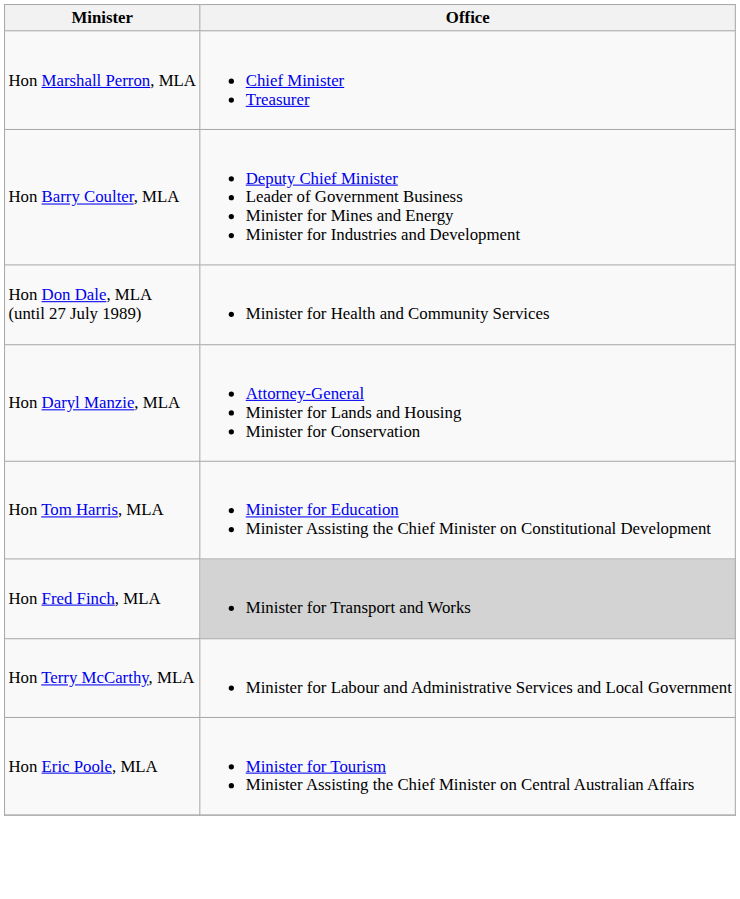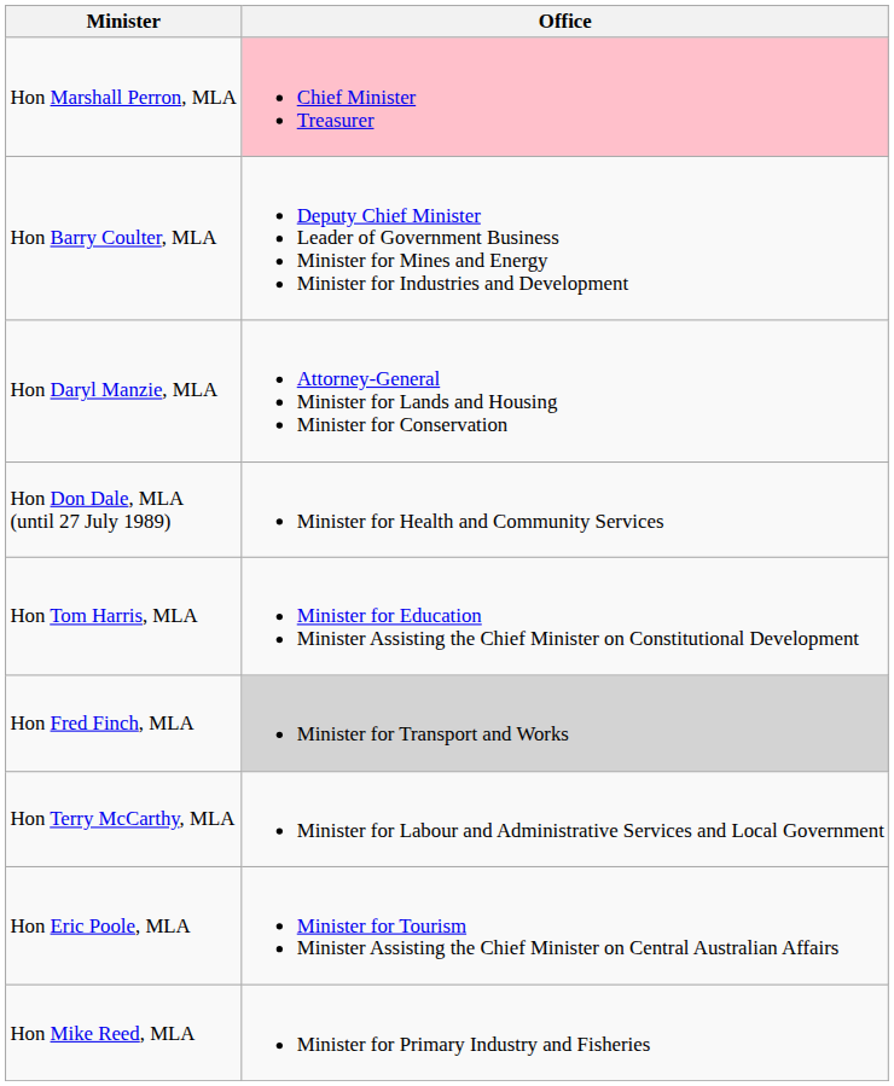Hon Marshall Perron, MLA | Office: no background -> pink background
rows swapped: Hon Daryl Manzie, MLA <-> Hon Don Dale, MLA (until 27 July 1989)
+ row: Hon Mike Reed, MLA | Minister for Primary Industry and Fisheries
